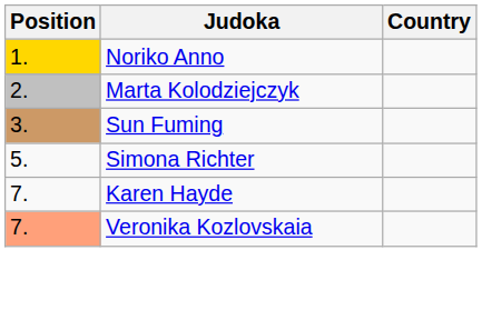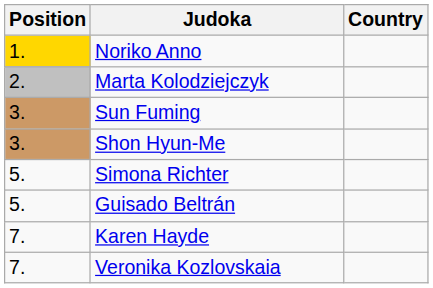+ row: 3. | Shon Hyun-Me
+ row: 5. | Guisado Beltrán
Veronika Kozlovskaia | Position: lightsalmon background -> no background
